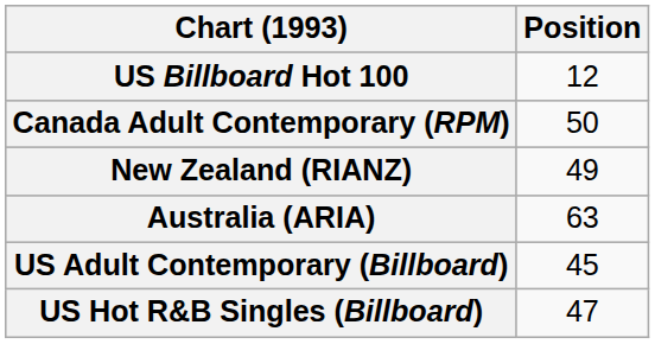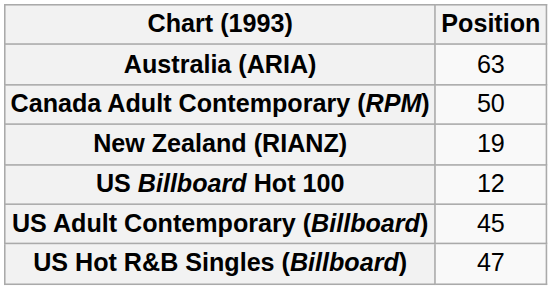rows swapped: Australia (ARIA) <-> US Billboard Hot 100
New Zealand (RIANZ) | Position: 49 -> 19
